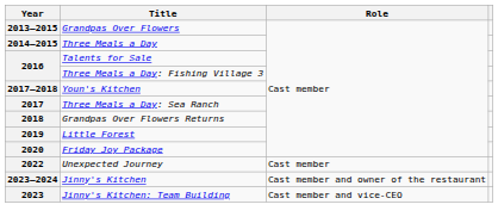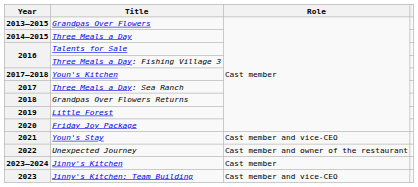+ row: 2021 | Youn's Stay | Cast member and vice-CEO
2022 | Role: Cast member -> Cast member and owner of the restaurant
2023–2024 | Role: Cast member and owner of the restaurant -> Cast member
